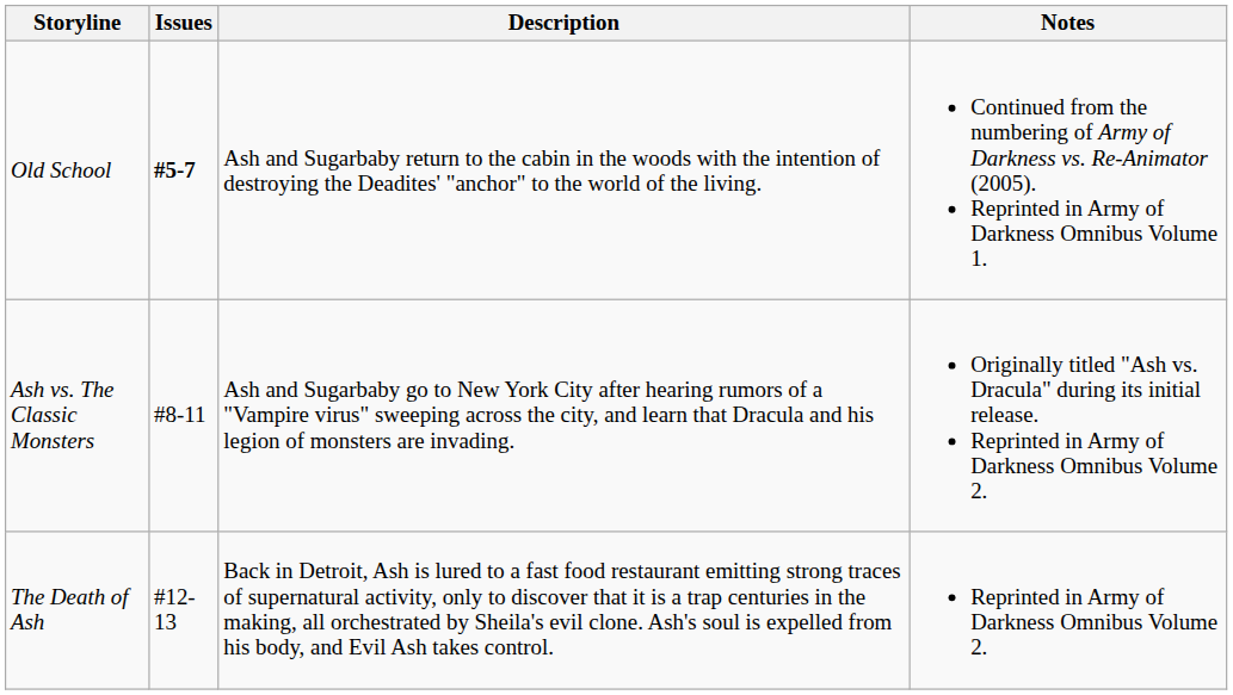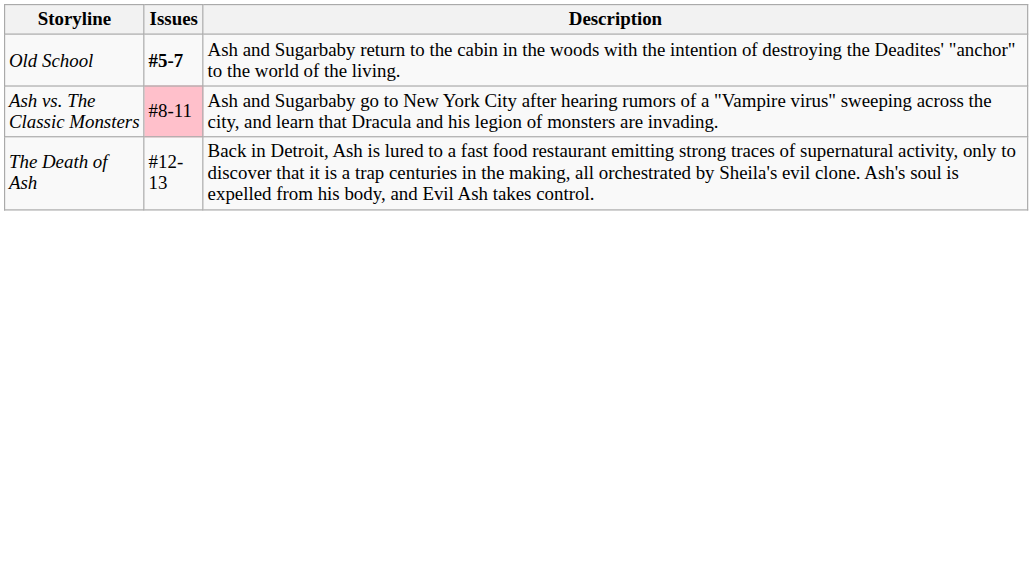- column: Notes | Continued from the numbering of Army of Darkness vs. Re-Animator (2005). Reprinted in Army of Darkness Omnibus Volume 1. | Originally titled "Ash vs. Dracula" during its initial release. Reprinted in Army of Darkness Omnibus Volume 2. | Reprinted in Army of Darkness Omnibus Volume 2.
Ash vs. The Classic Monsters | Issues: no background -> pink background
